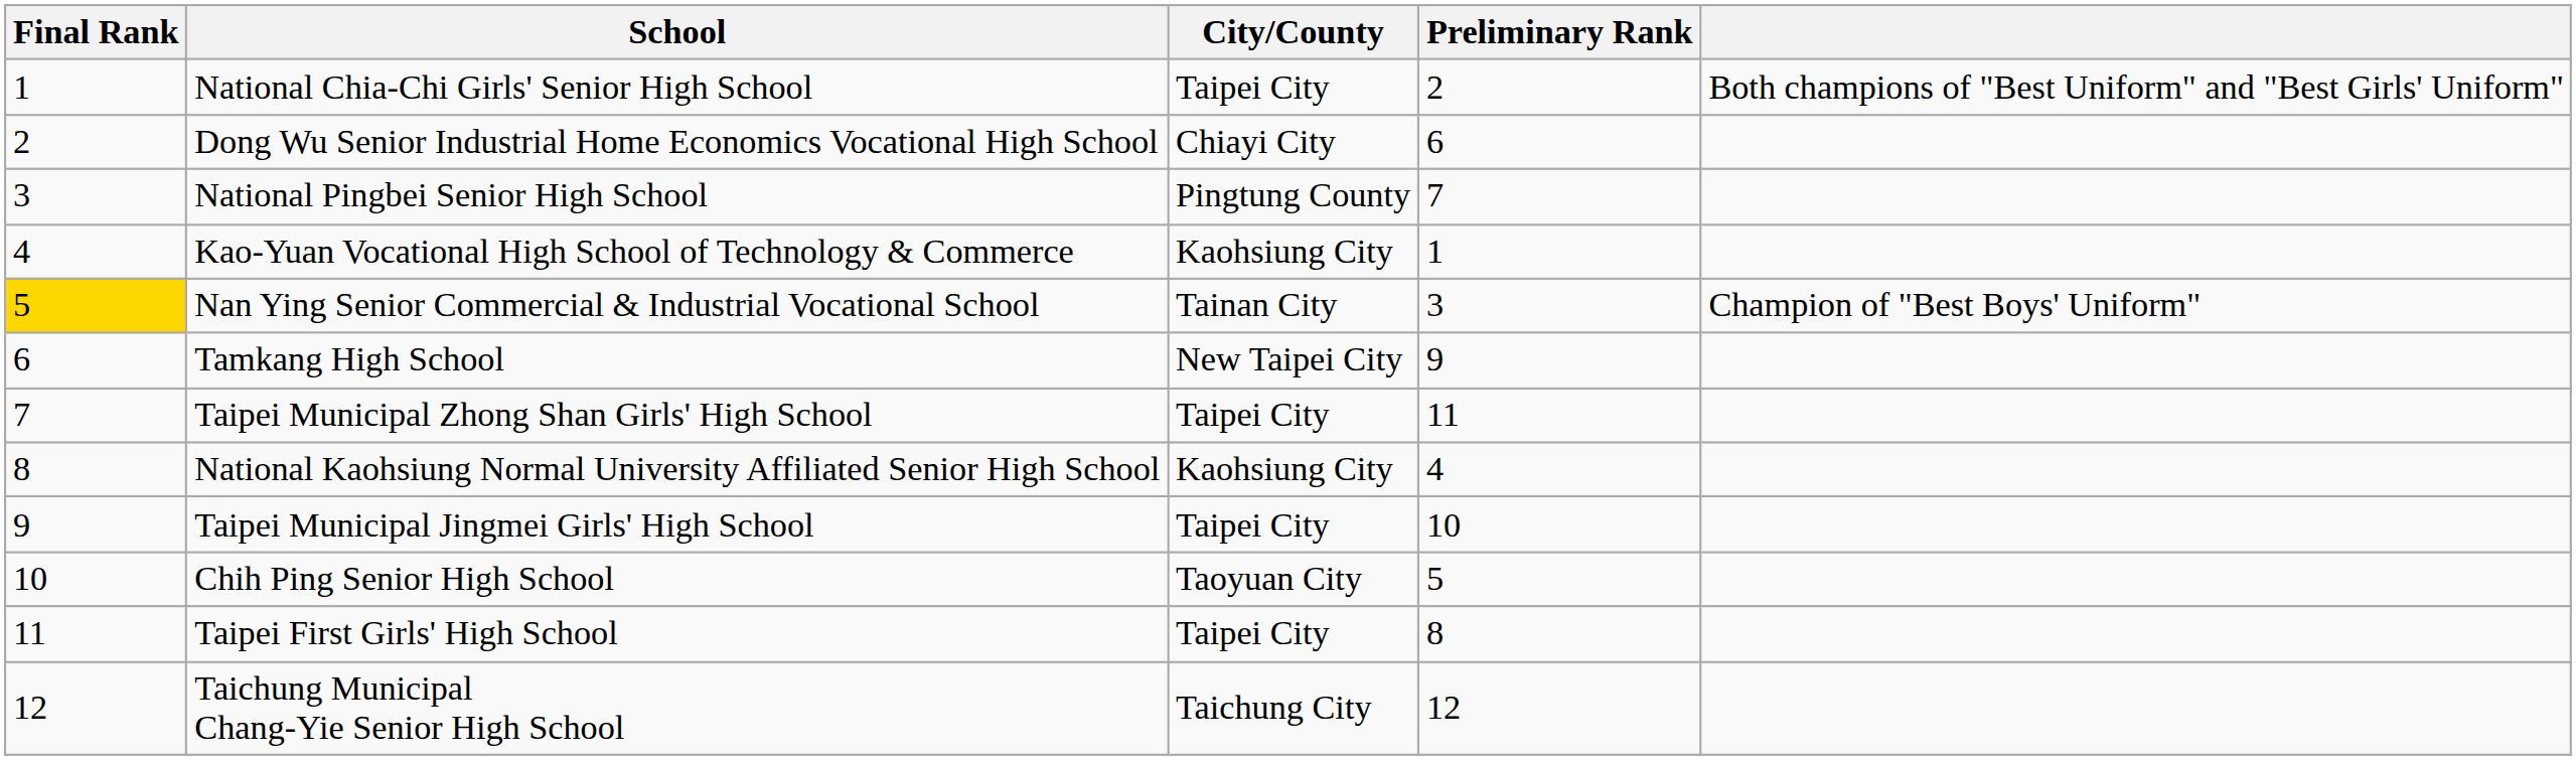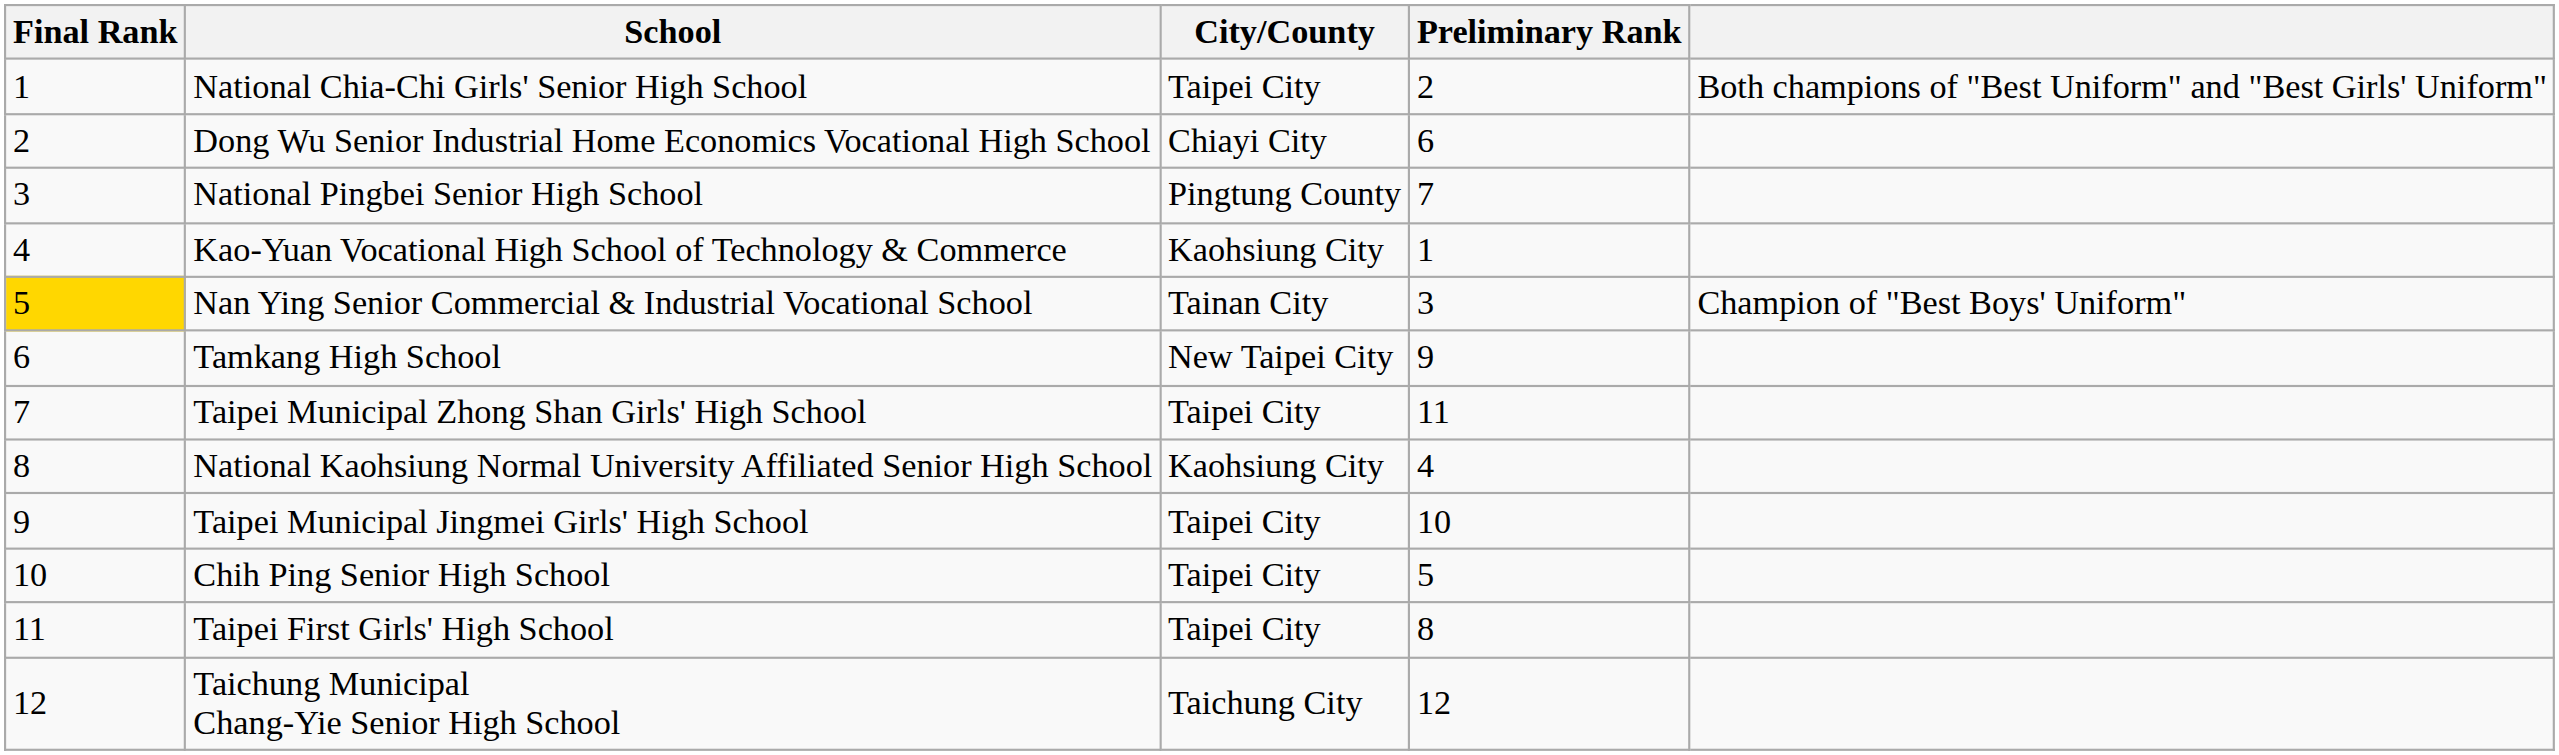Chih Ping Senior High School | City/County: Taoyuan City -> Taipei City
